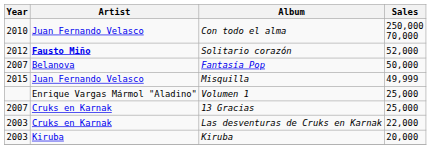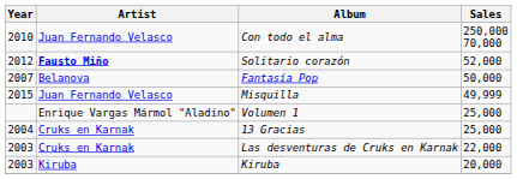13 Gracias | Year: 2007 -> 2004
